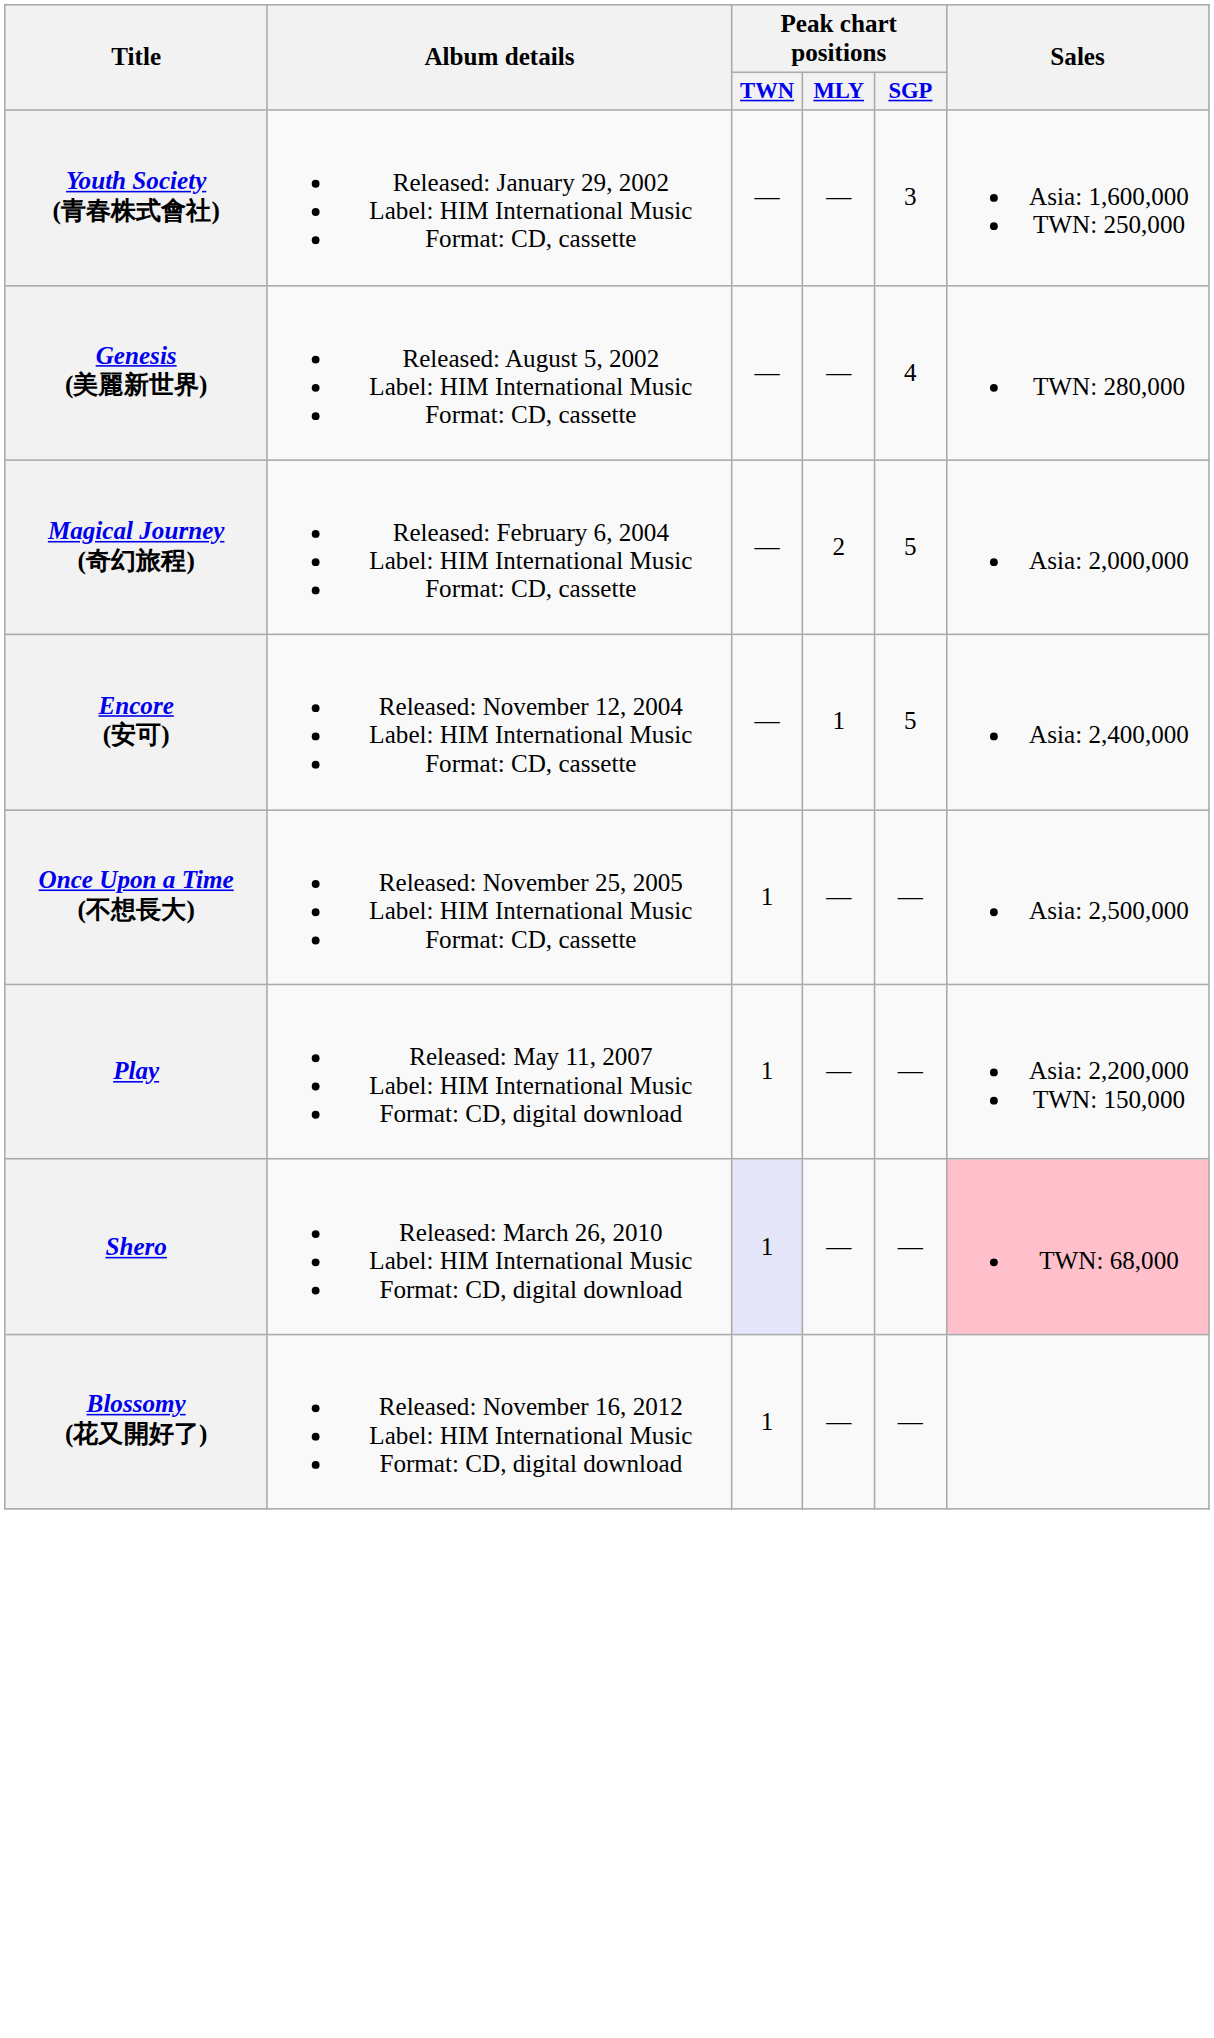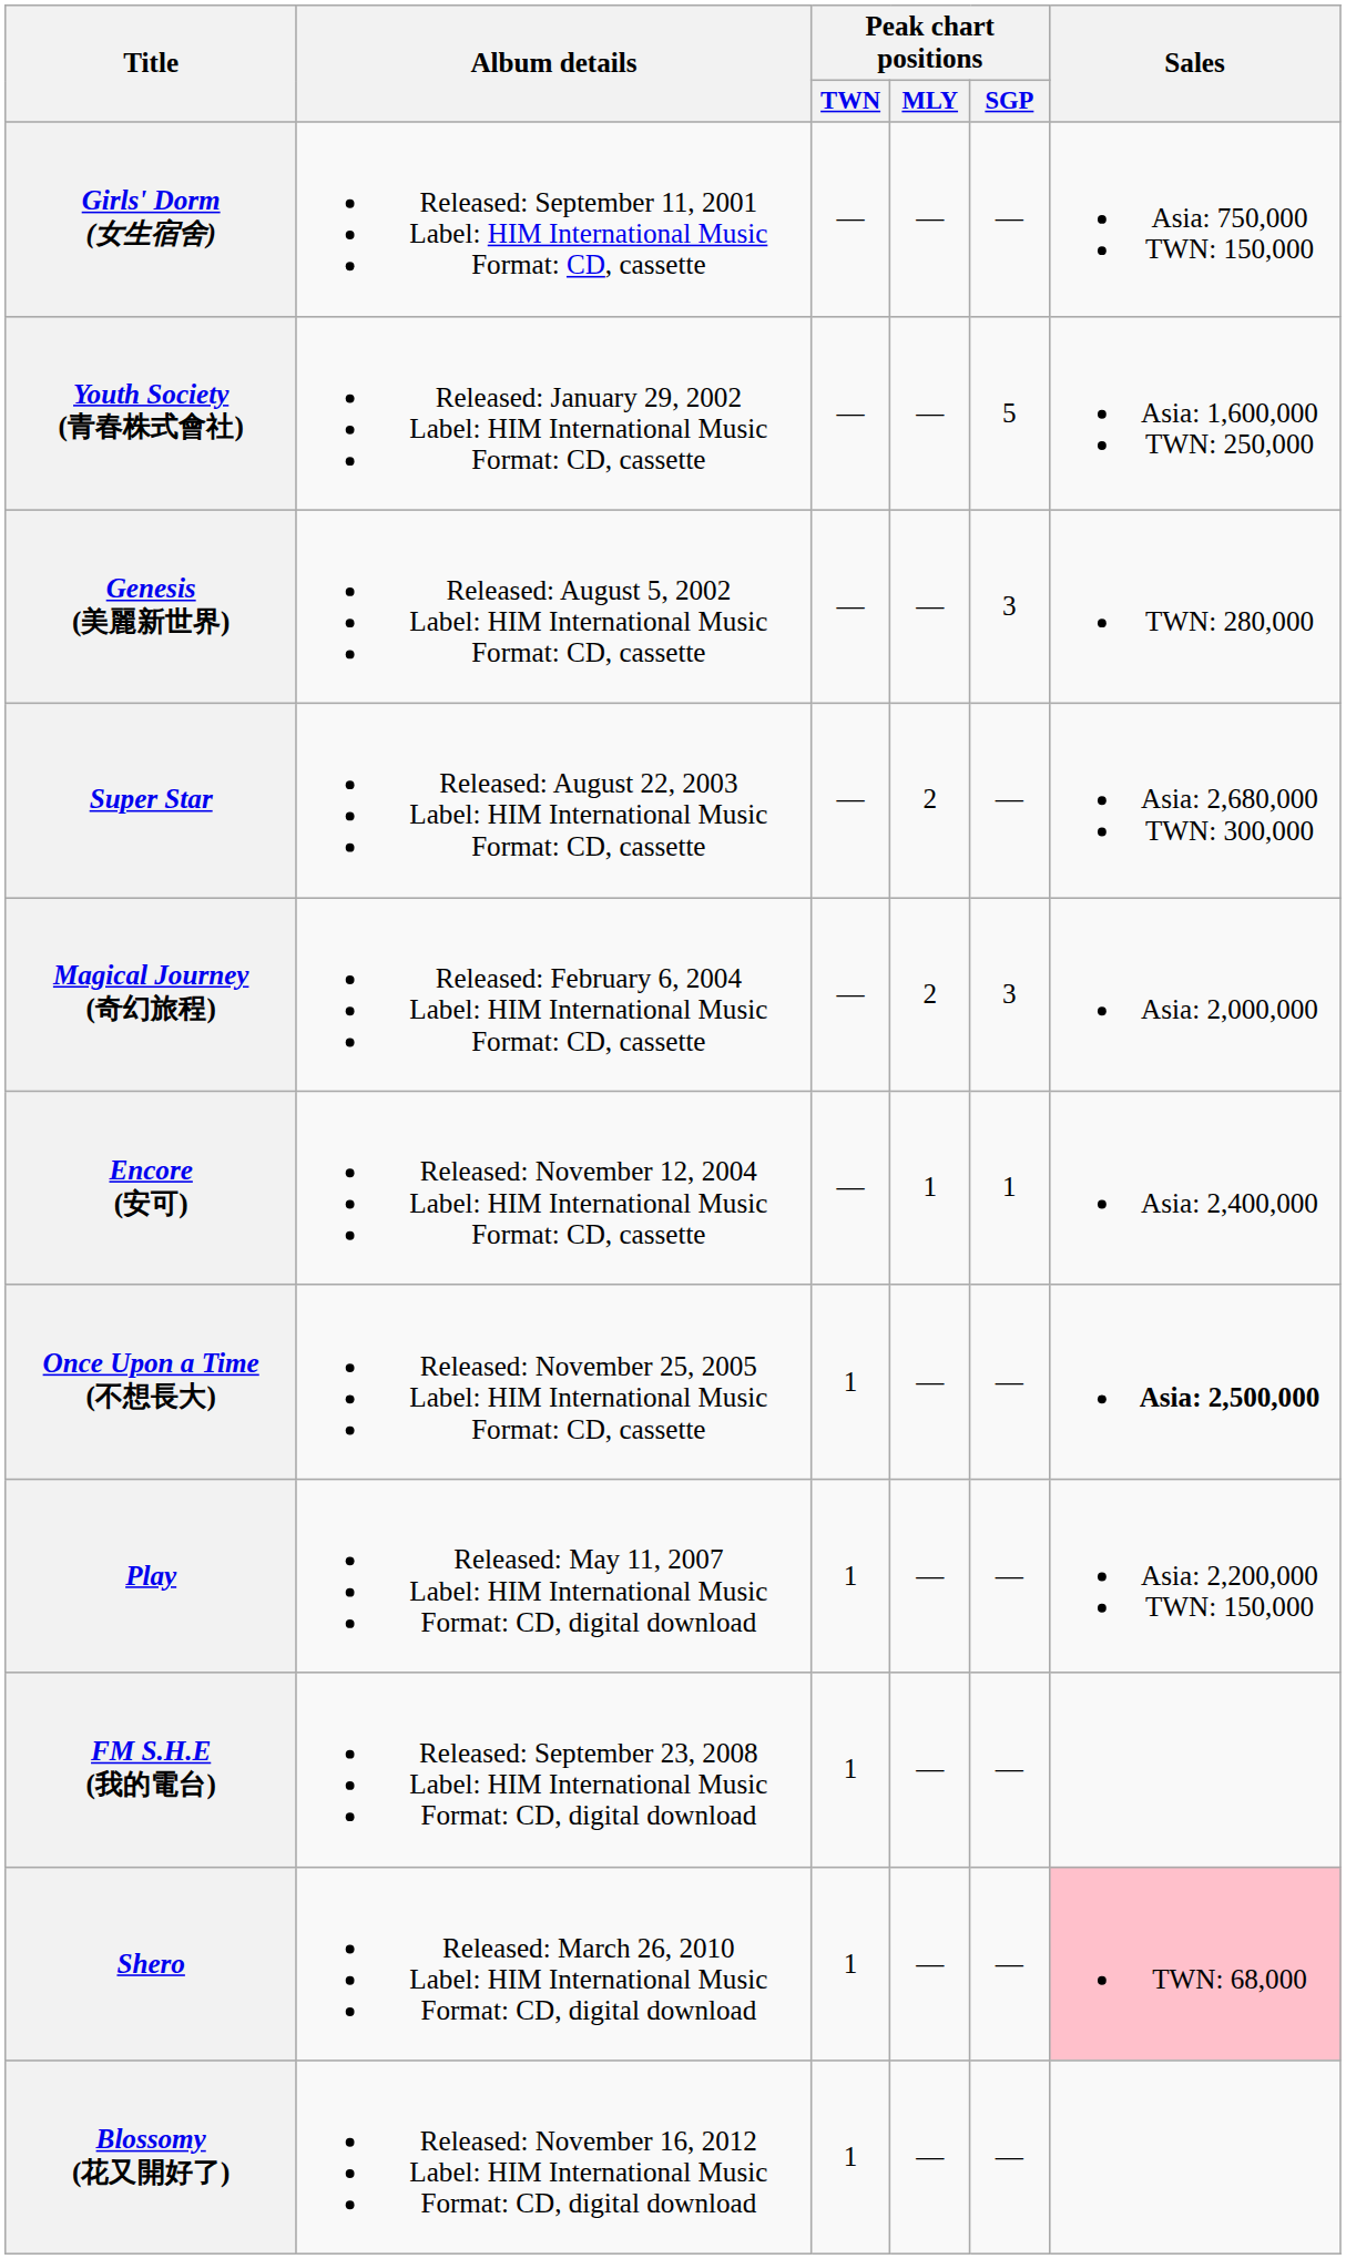+ row: Girls' Dorm (女生宿舍) | Released: September 11, 2001 Label: HIM International Music Format: CD, cassette | — | — | — | Asia: 750,000 TWN: 150,000
Youth Society (青春株式會社) | Peak chart positions / SGP: 3 -> 5
Genesis (美麗新世界) | Peak chart positions / SGP: 4 -> 3
+ row: Super Star | Released: August 22, 2003 Label: HIM International Music Format: CD, cassette | — | 2 | — | Asia: 2,680,000 TWN: 300,000
Magical Journey (奇幻旅程) | Peak chart positions / SGP: 5 -> 3
Encore (安可) | Peak chart positions / SGP: 5 -> 1
Once Upon a Time (不想長大) | Sales: normal -> bold
+ row: FM S.H.E (我的電台) | Released: September 23, 2008 Label: HIM International Music Format: CD, digital download | 1 | — | —
Shero | Peak chart positions / TWN: lavender background -> no background
